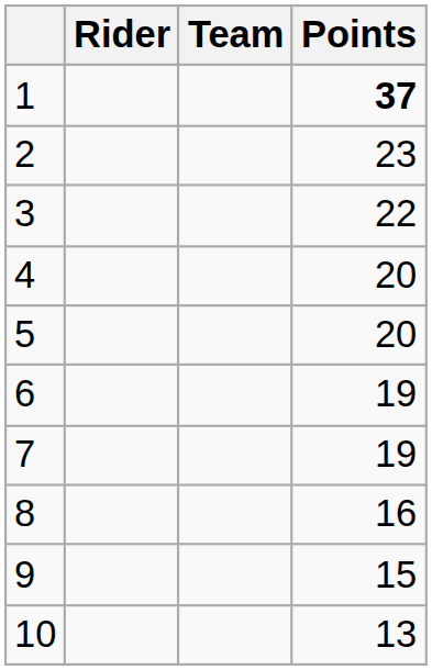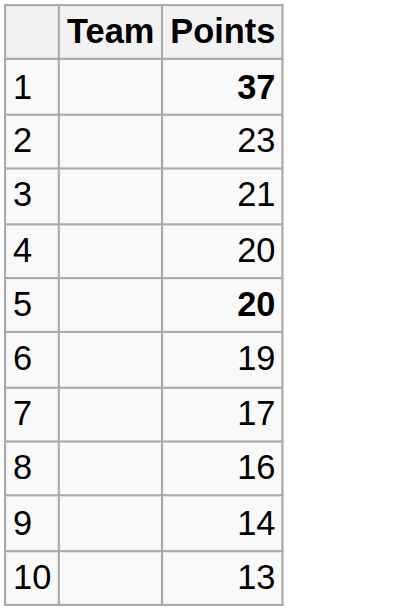- column: Rider
3 | Points: 22 -> 21
5 | Points: normal -> bold
7 | Points: 19 -> 17
9 | Points: 15 -> 14
